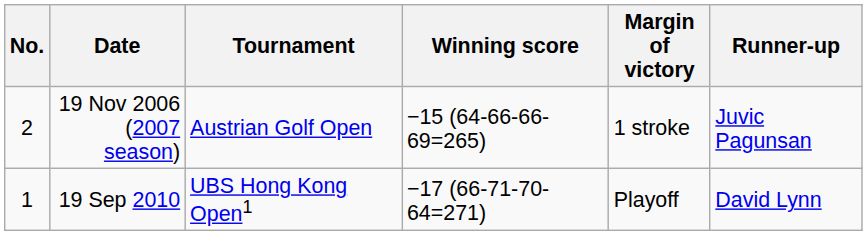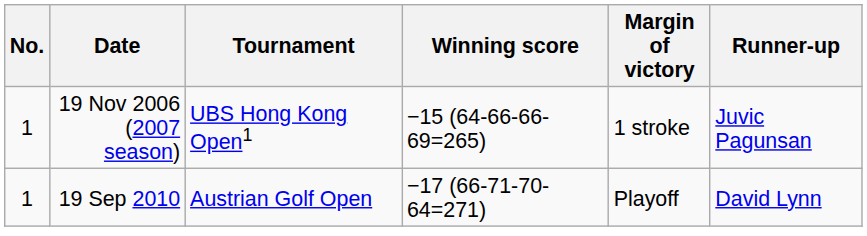19 Nov 2006 (2007 season) | No.: 2 -> 1
19 Nov 2006 (2007 season) | Tournament: Austrian Golf Open -> UBS Hong Kong Open1
19 Sep 2010 | Tournament: UBS Hong Kong Open1 -> Austrian Golf Open
